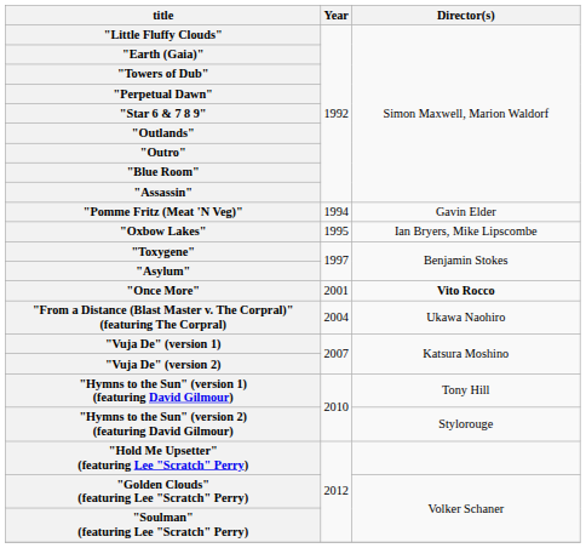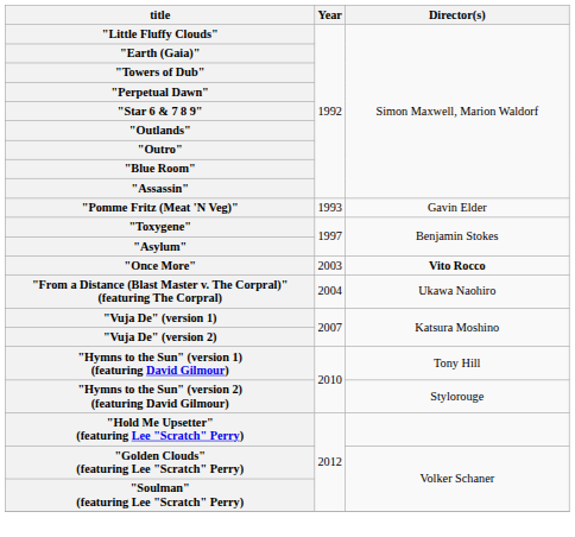"Pomme Fritz (Meat 'N Veg)" | Year: 1994 -> 1993
- row: "Oxbow Lakes" | 1995 | Ian Bryers, Mike Lipscombe
"Once More" | Year: 2001 -> 2003
